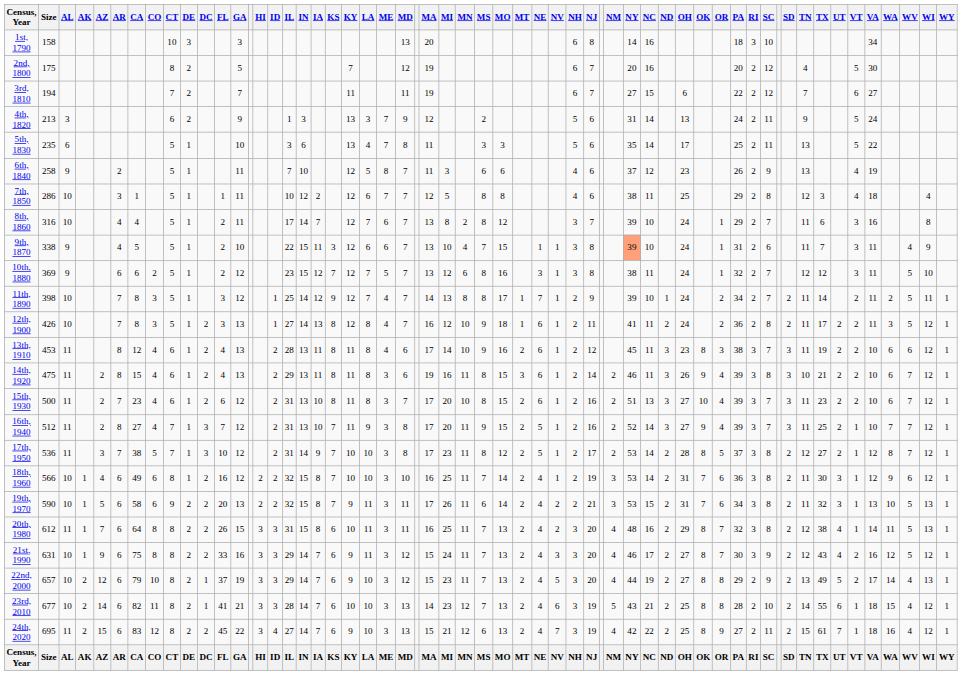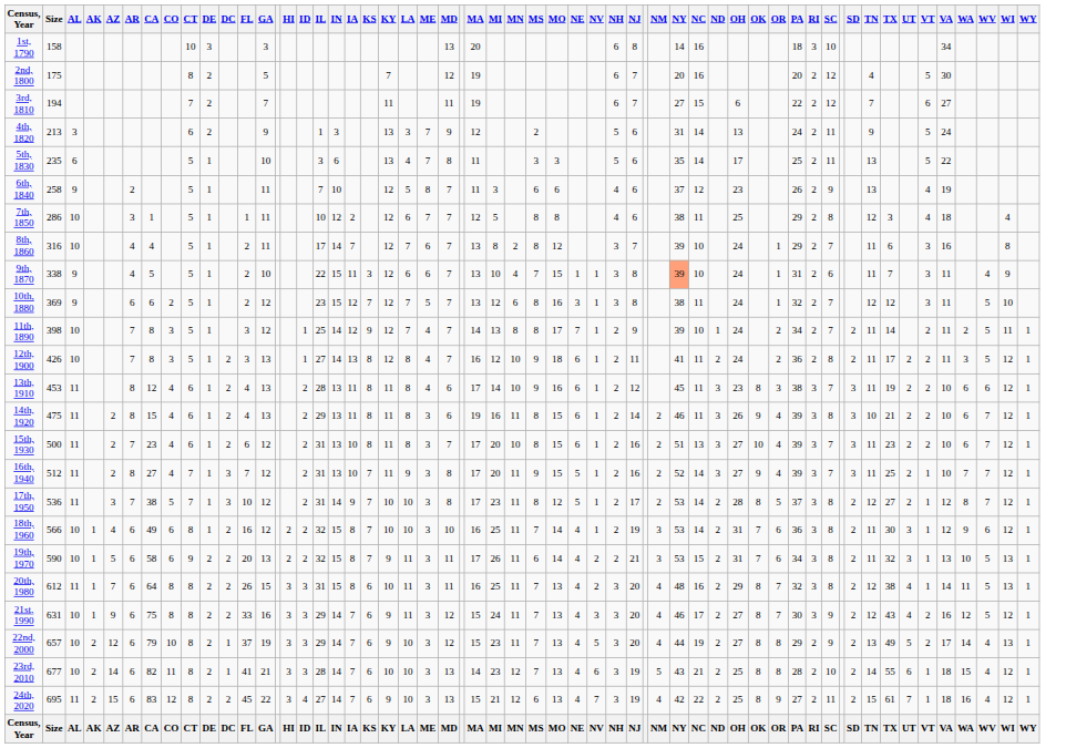- column: MT | 1 | 1 | 2 | 3 | 2 | 2 | 2 | 2 | 2 | 2 | 2 | 2 | 2 | 2 | MT
